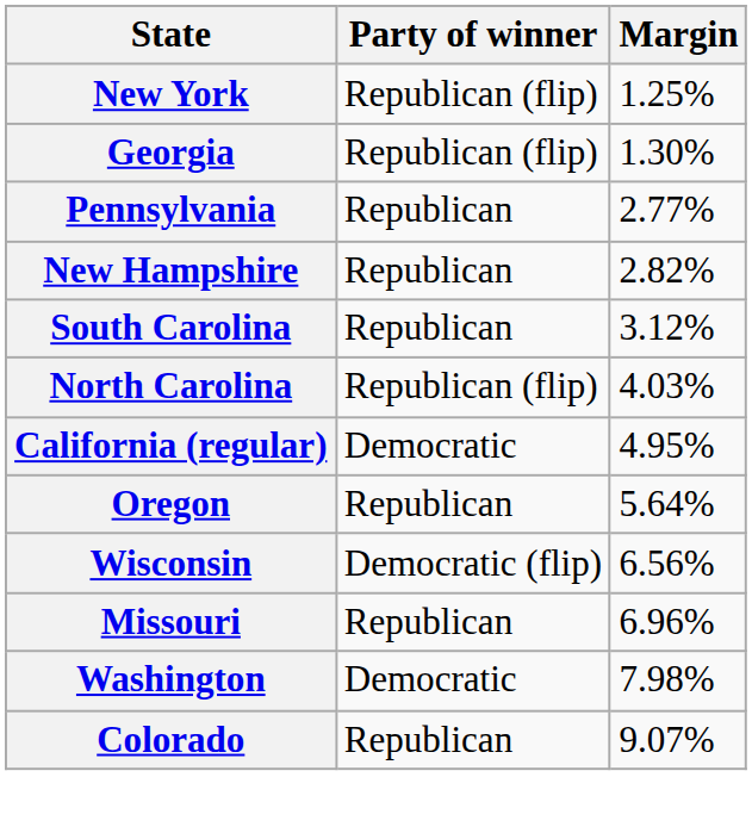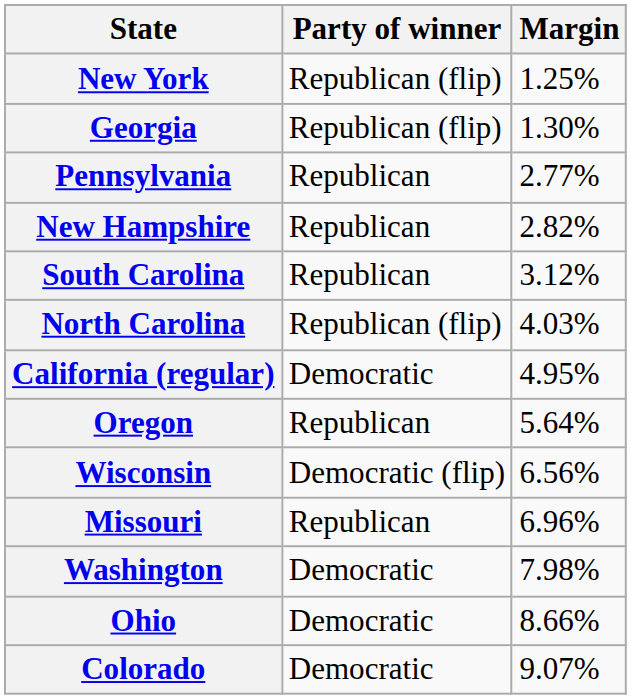+ row: Ohio | Democratic | 8.66%
Colorado | Party of winner: Republican -> Democratic
